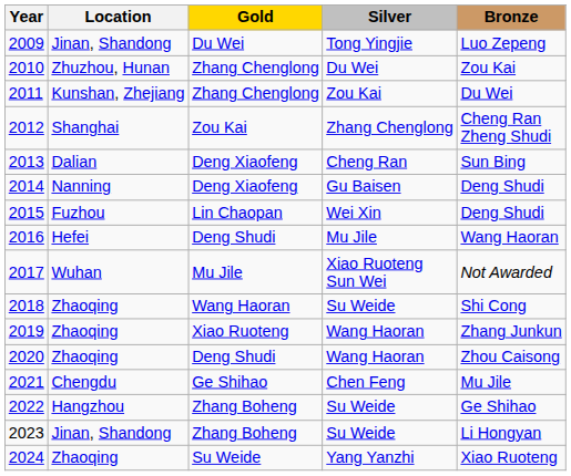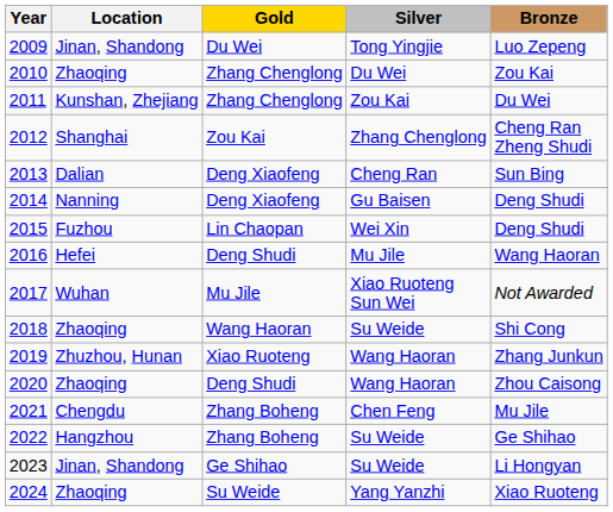2010 | Location: Zhuzhou, Hunan -> Zhaoqing
2019 | Location: Zhaoqing -> Zhuzhou, Hunan
2021 | Gold: Ge Shihao -> Zhang Boheng
2023 | Gold: Zhang Boheng -> Ge Shihao
